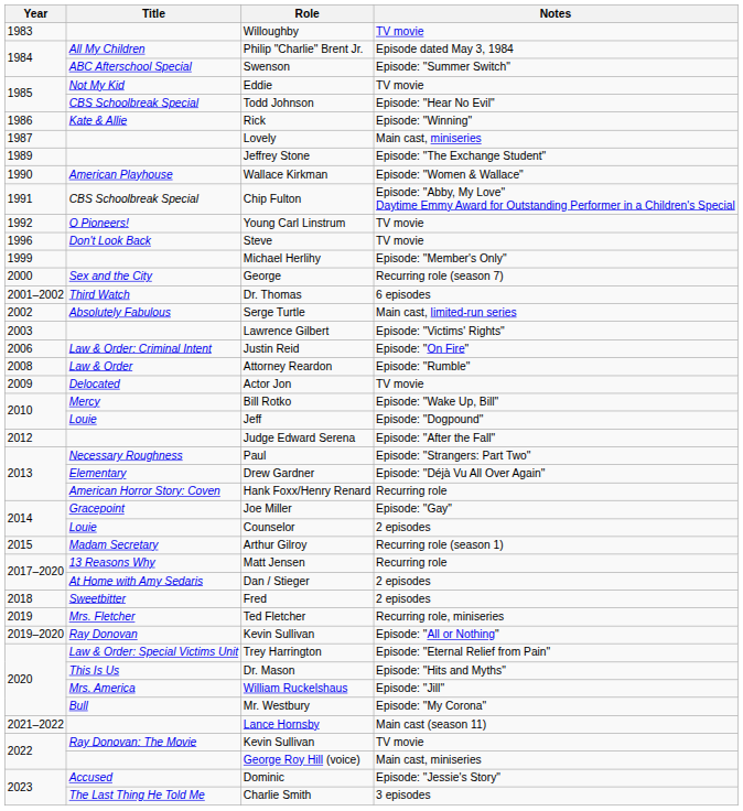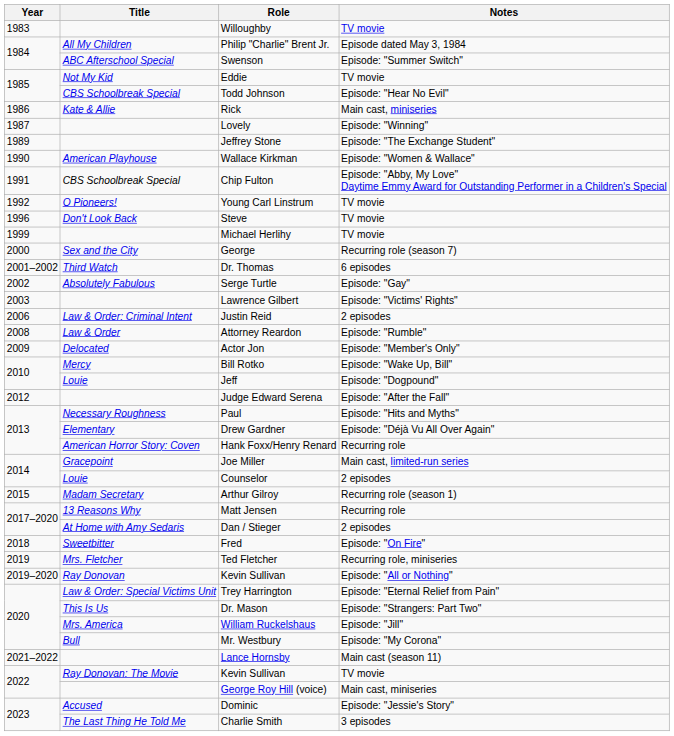Rick | Notes: Episode: "Winning" -> Main cast, miniseries
Lovely | Notes: Main cast, miniseries -> Episode: "Winning"
Michael Herlihy | Notes: Episode: "Member's Only" -> TV movie
Serge Turtle | Notes: Main cast, limited-run series -> Episode: "Gay"
Justin Reid | Notes: Episode: "On Fire" -> 2 episodes
Actor Jon | Notes: TV movie -> Episode: "Member's Only"
Paul | Notes: Episode: "Strangers: Part Two" -> Episode: "Hits and Myths"
Joe Miller | Notes: Episode: "Gay" -> Main cast, limited-run series
Fred | Notes: 2 episodes -> Episode: "On Fire"
Dr. Mason | Notes: Episode: "Hits and Myths" -> Episode: "Strangers: Part Two"
